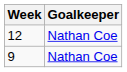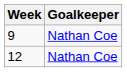rows swapped: 9 <-> 12
